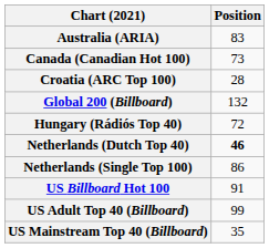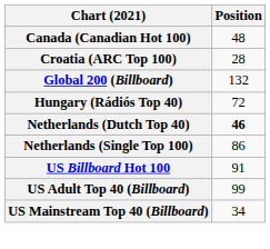- row: Australia (ARIA) | 83
Canada (Canadian Hot 100) | Position: 73 -> 48
US Mainstream Top 40 (Billboard) | Position: 35 -> 34
